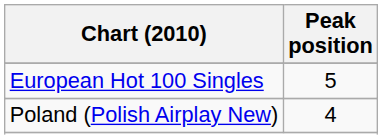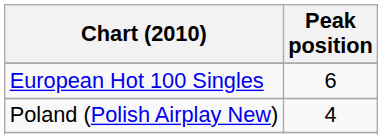European Hot 100 Singles | Peak position: 5 -> 6
